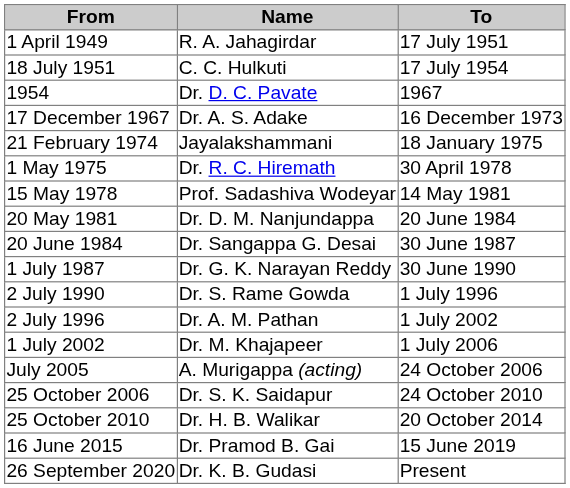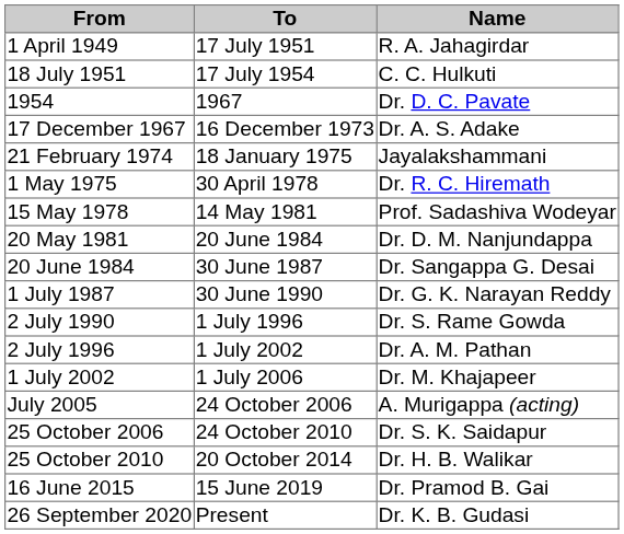columns swapped: To <-> Name
